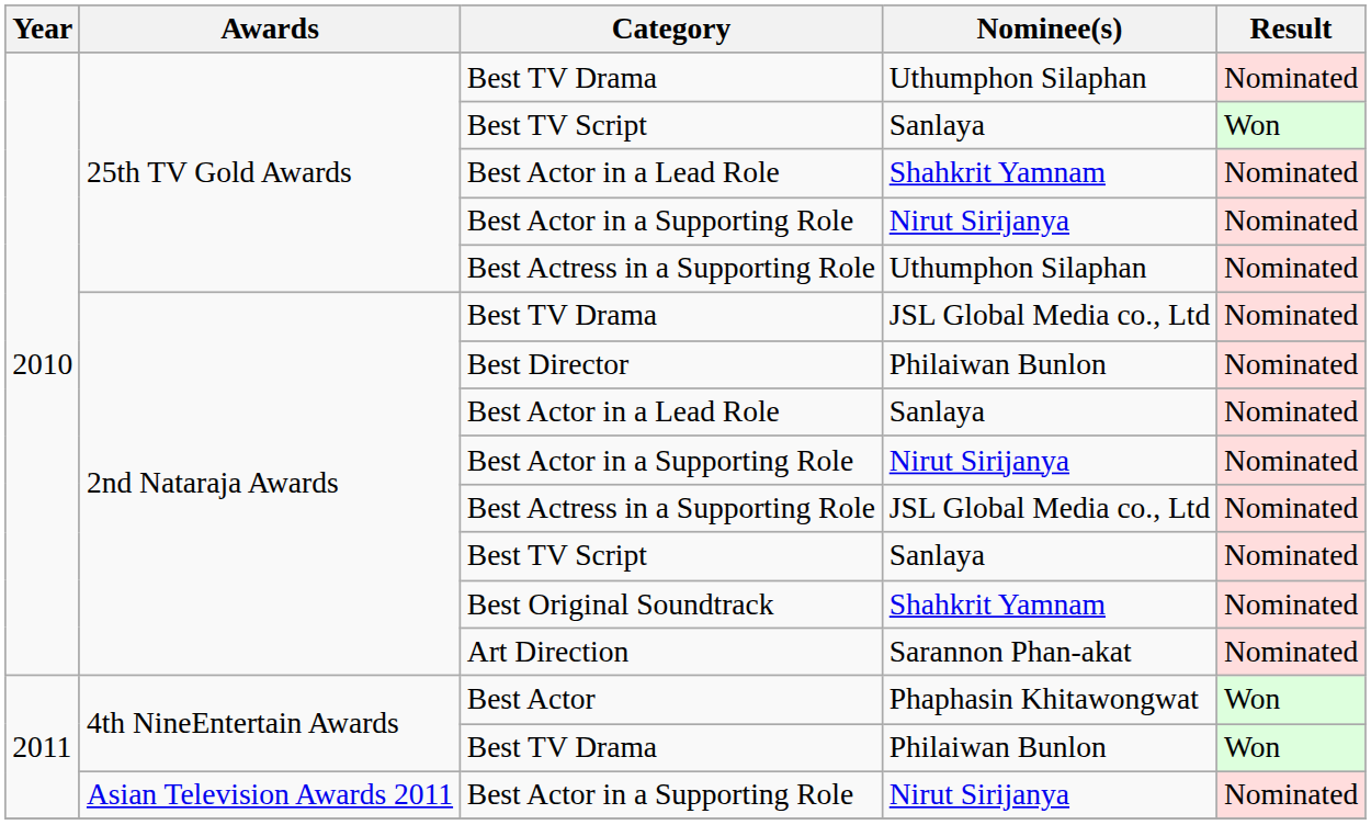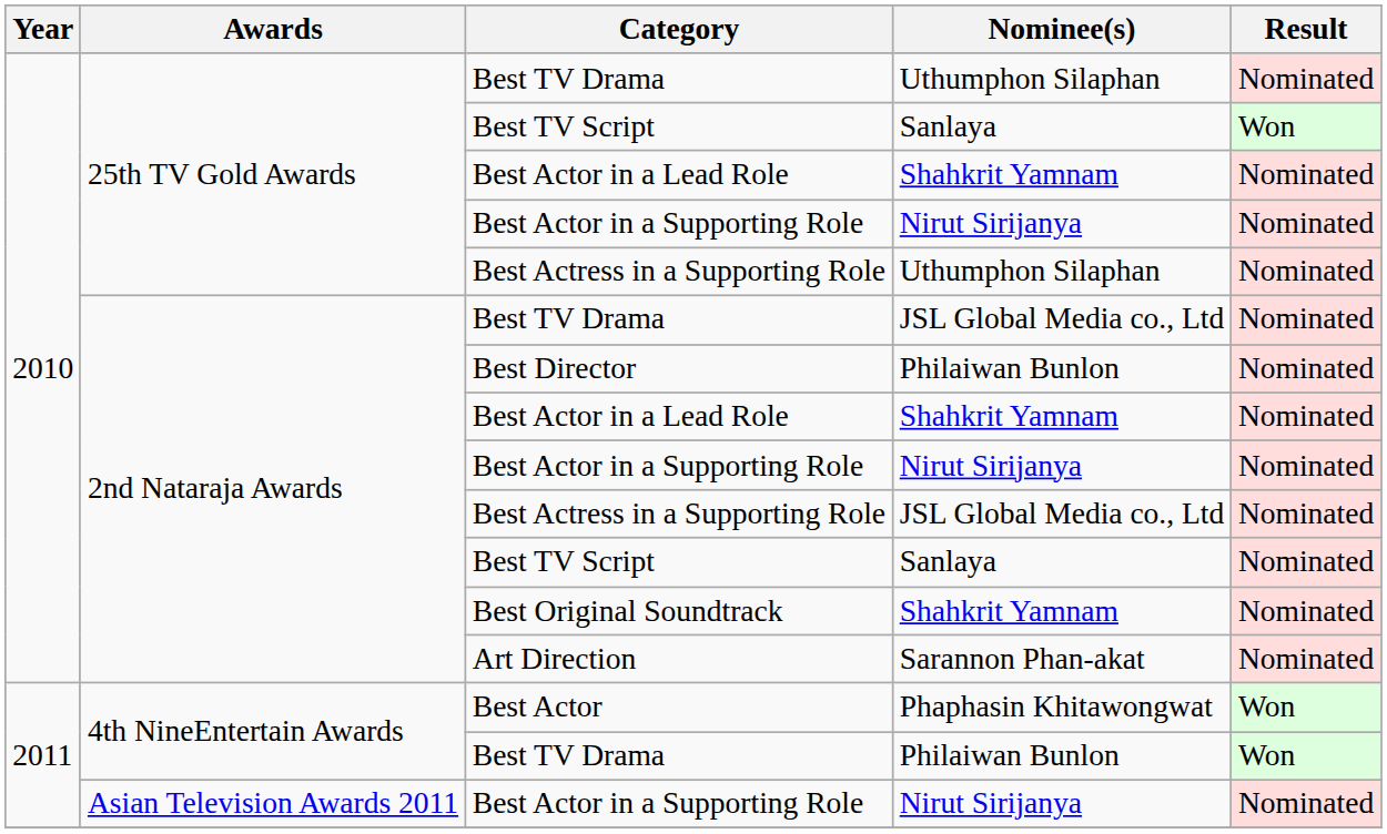2nd Nataraja Awards / Best Actor in a Lead Role | Nominee(s): Sanlaya -> Shahkrit Yamnam
